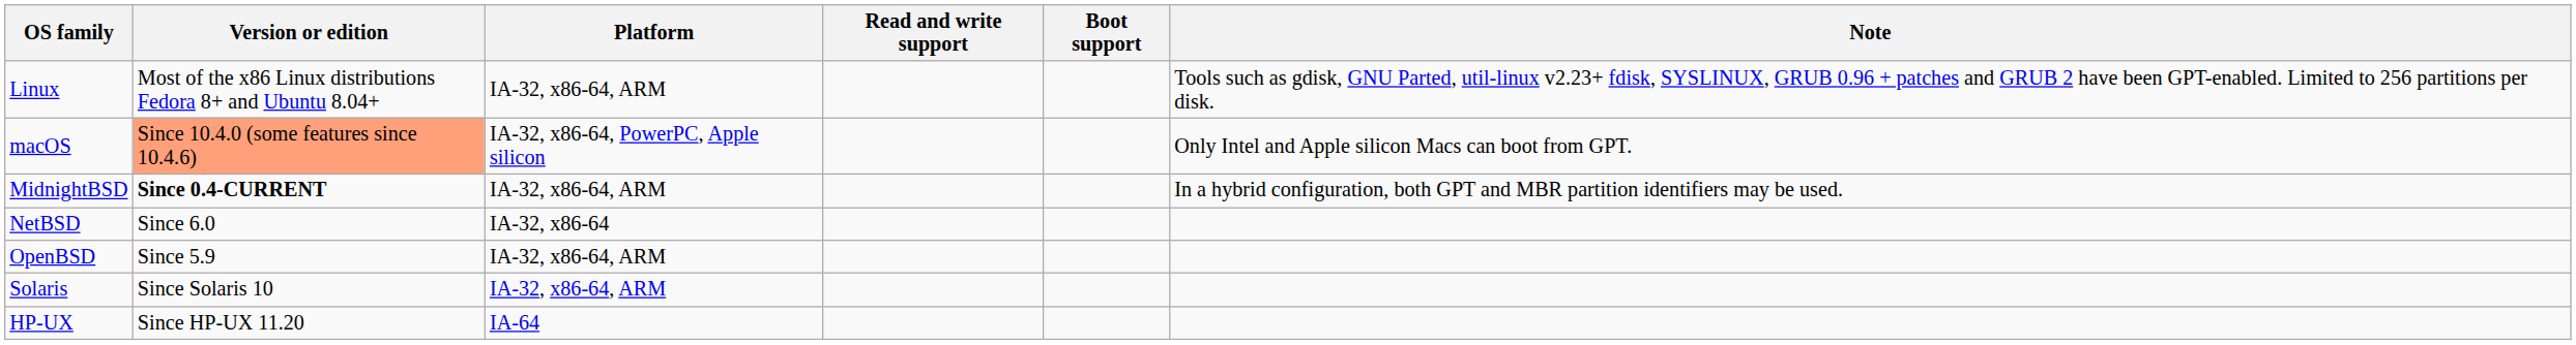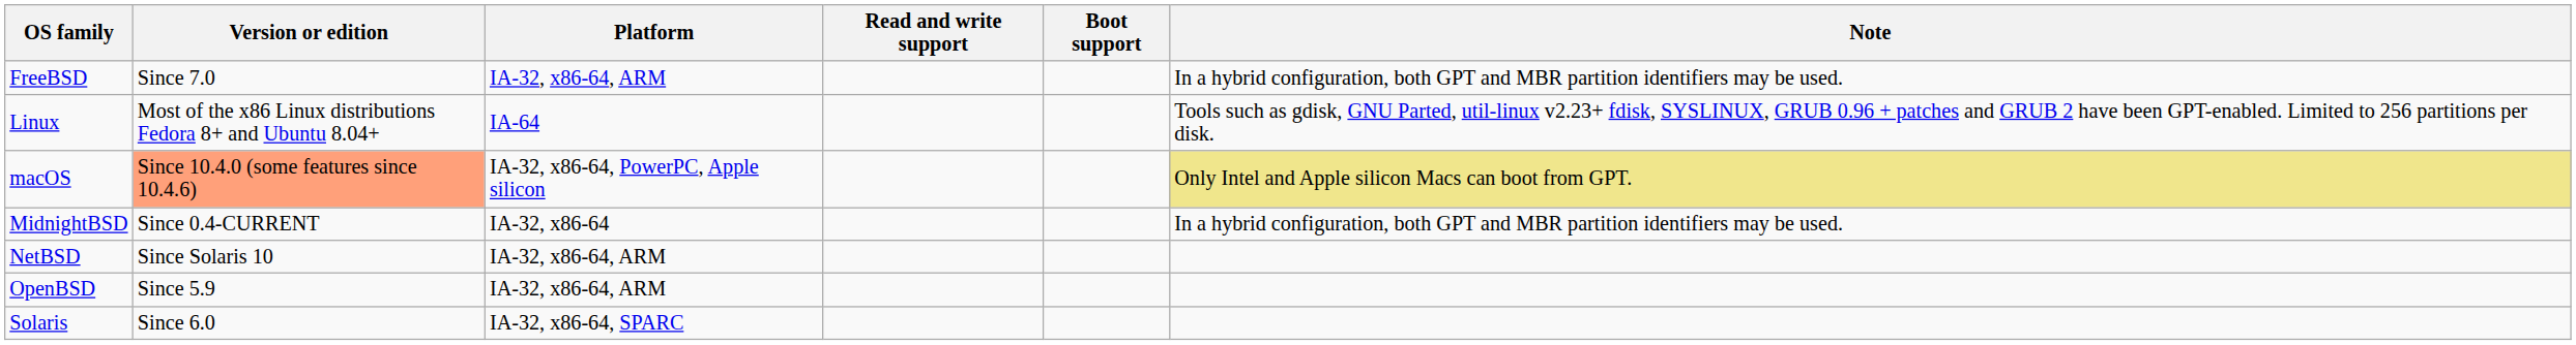+ row: FreeBSD | Since 7.0 | IA-32, x86-64, ARM | In a hybrid configuration, both GPT and MBR partition identifiers may be used.
Linux | Platform: IA-32, x86-64, ARM -> IA-64
macOS | Note: no background -> khaki background
MidnightBSD | Version or edition: bold -> normal
MidnightBSD | Platform: IA-32, x86-64, ARM -> IA-32, x86-64
NetBSD | Version or edition: Since 6.0 -> Since Solaris 10
NetBSD | Platform: IA-32, x86-64 -> IA-32, x86-64, ARM
Solaris | Version or edition: Since Solaris 10 -> Since 6.0
Solaris | Platform: IA-32, x86-64, ARM -> IA-32, x86-64, SPARC
- row: HP-UX | Since HP-UX 11.20 | IA-64
